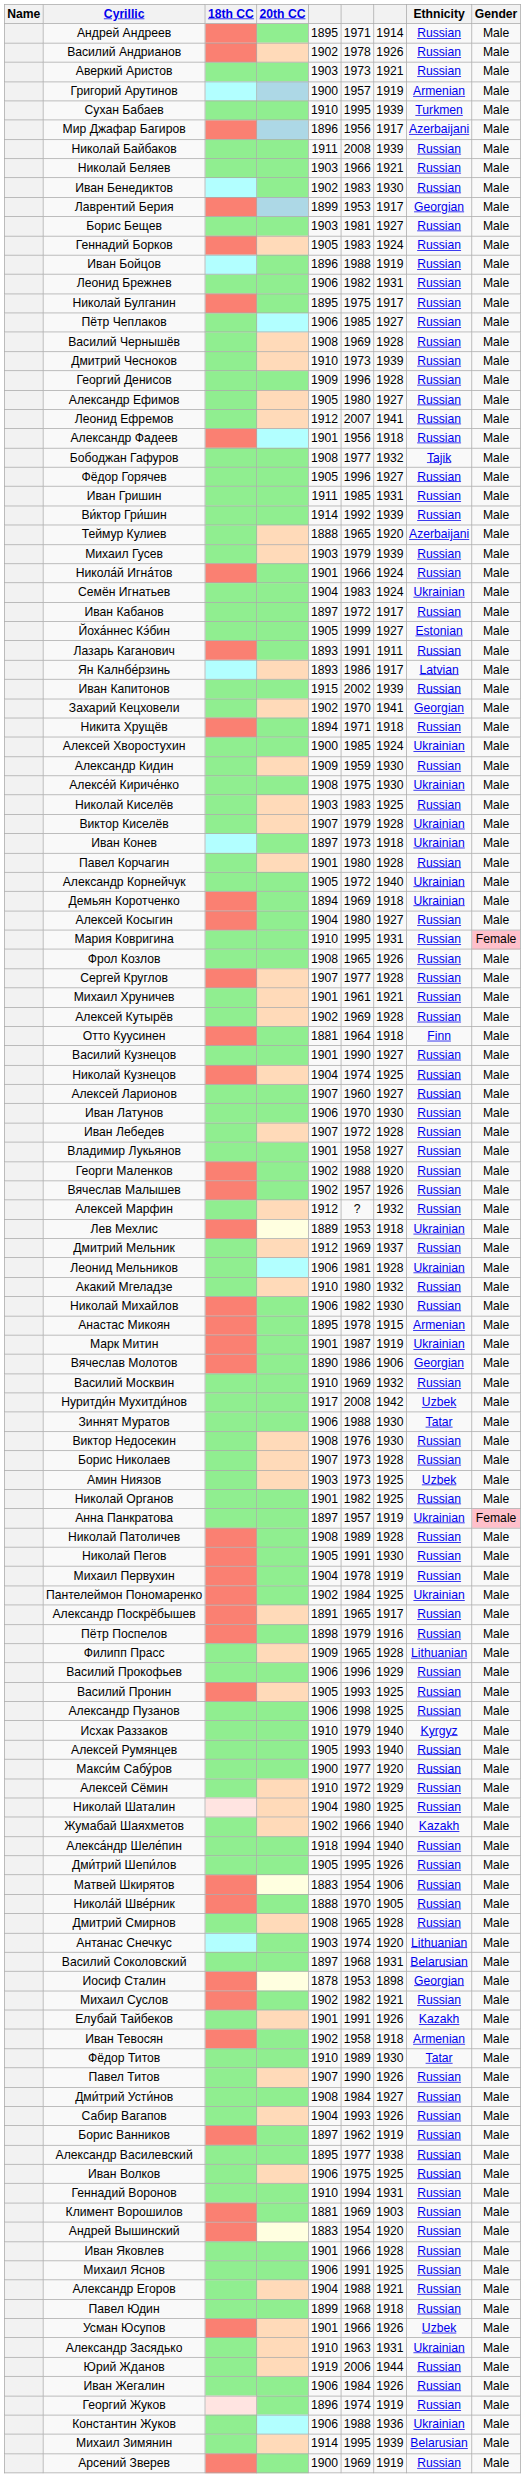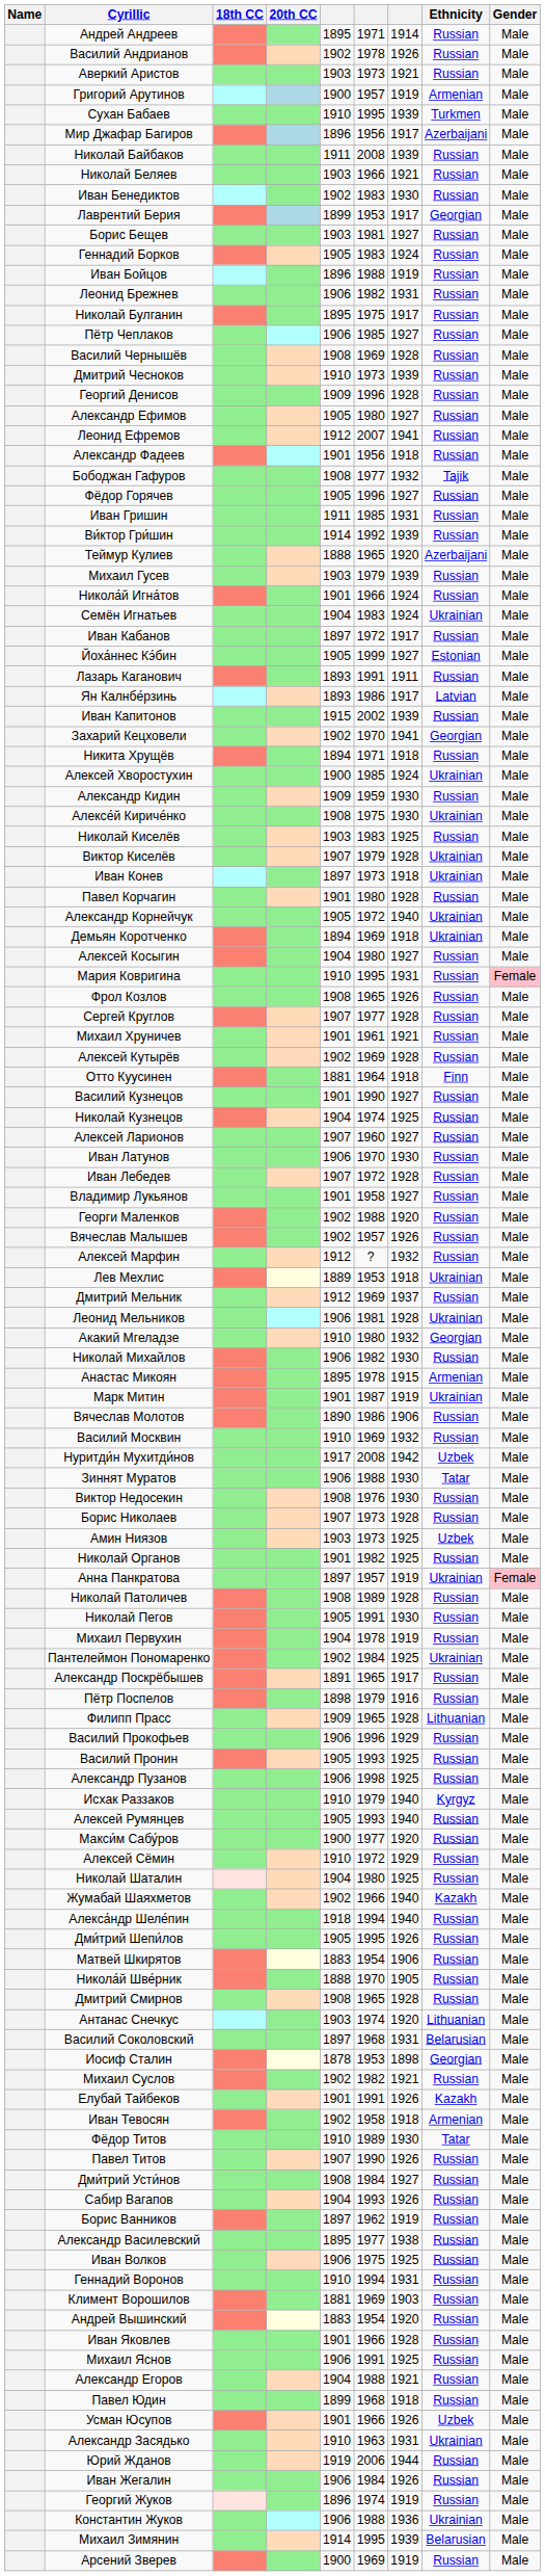Акакий Мгеладзе | Ethnicity: Russian -> Georgian
Вячеслав Молотов | Ethnicity: Georgian -> Russian
